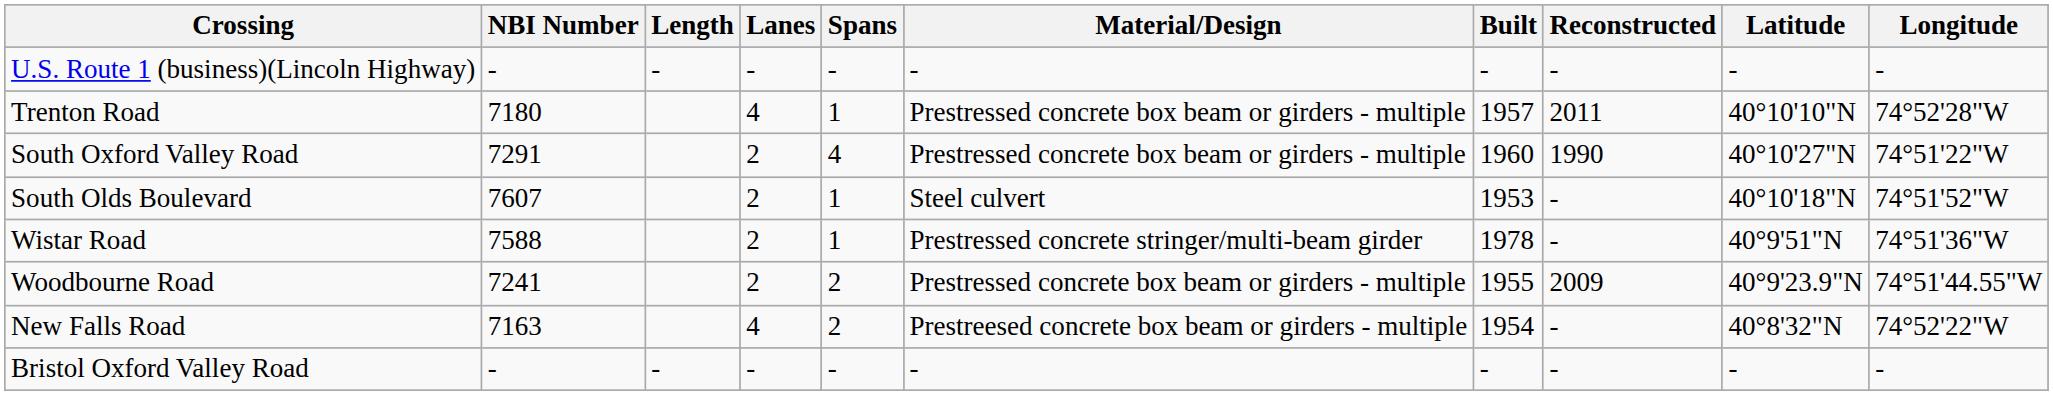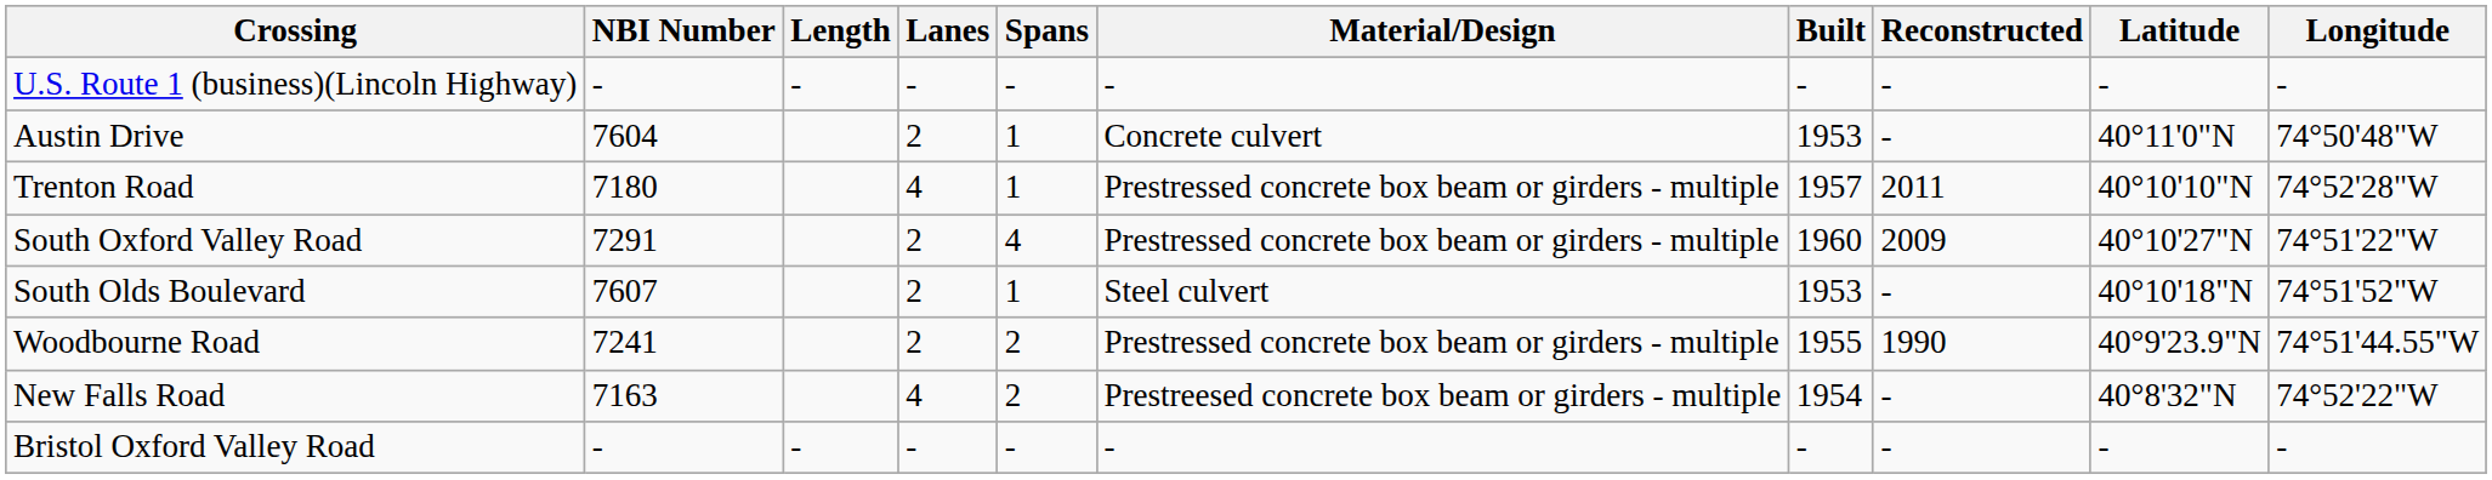+ row: Austin Drive | 7604 | 2 | 1 | Concrete culvert | 1953 | - | 40°11'0"N | 74°50'48"W
South Oxford Valley Road | Reconstructed: 1990 -> 2009
- row: Wistar Road | 7588 | 2 | 1 | Prestressed concrete stringer/multi-beam girder | 1978 | - | 40°9'51"N | 74°51'36"W
Woodbourne Road | Reconstructed: 2009 -> 1990
